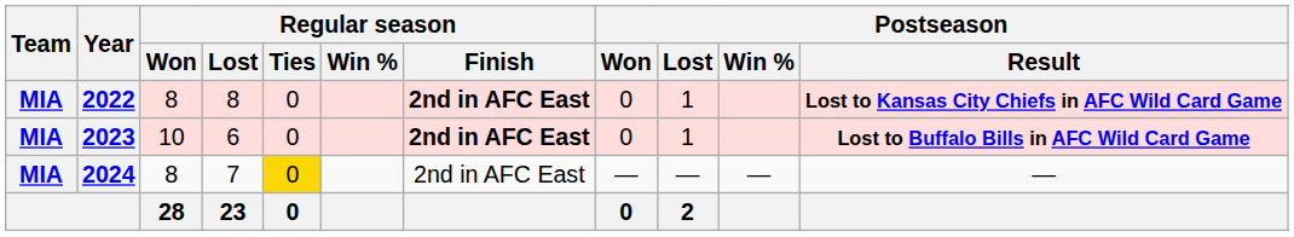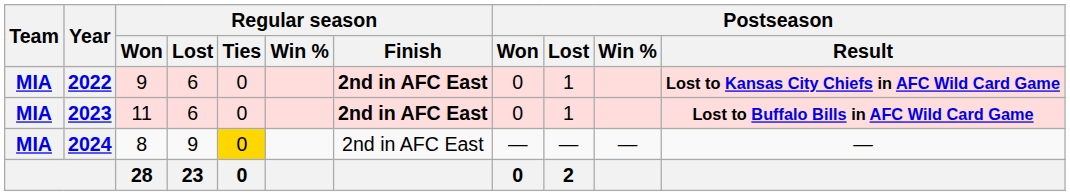2022 | Regular season / Won: 8 -> 9
2022 | Regular season / Lost: 8 -> 6
2023 | Regular season / Won: 10 -> 11
2024 | Regular season / Lost: 7 -> 9
